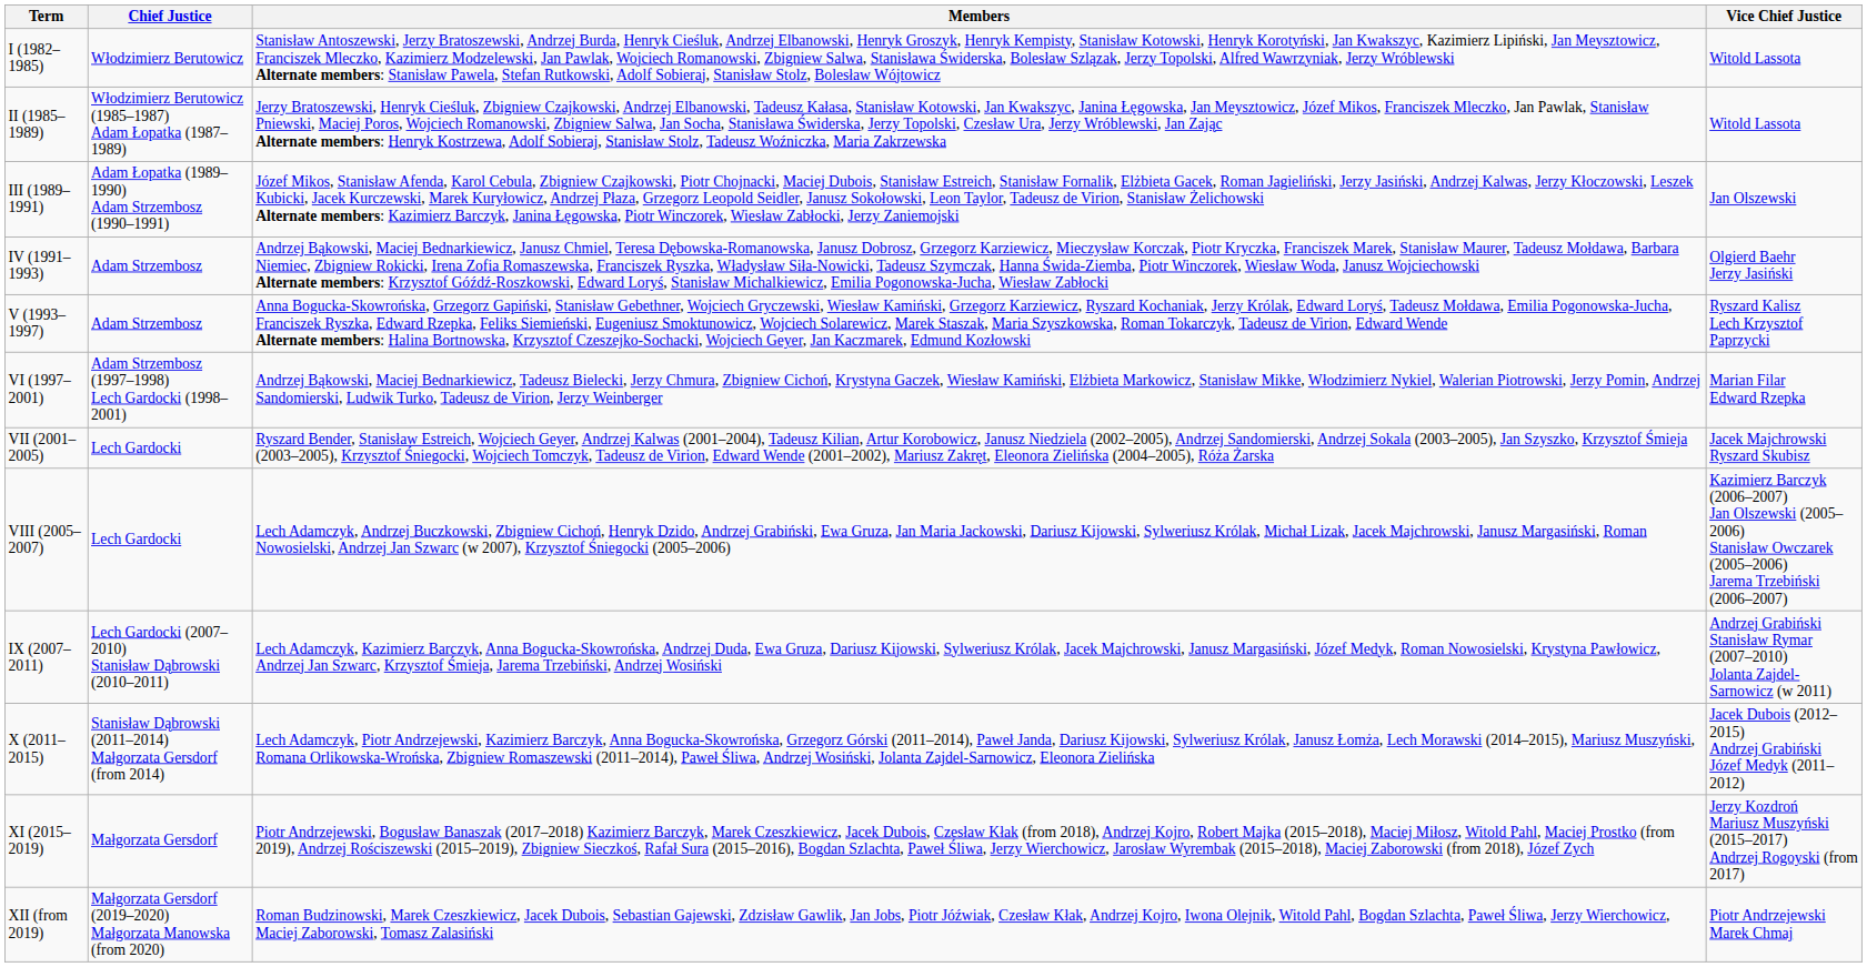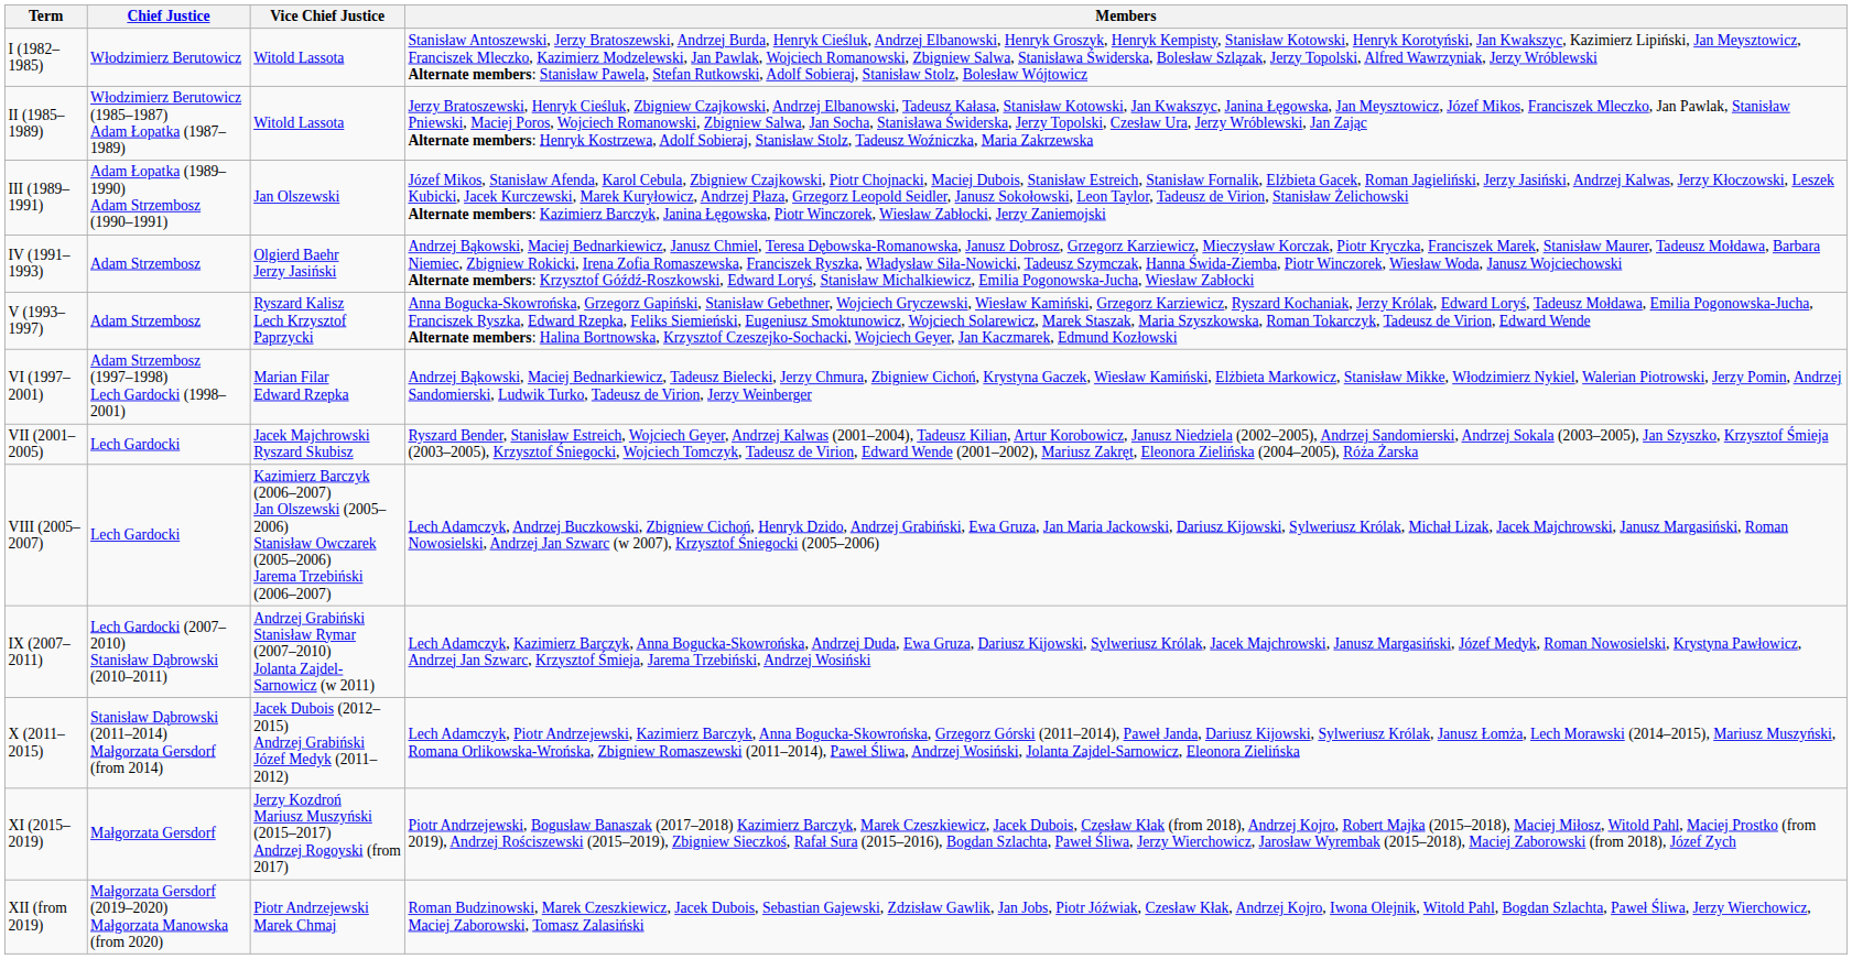columns swapped: Vice Chief Justice <-> Members
